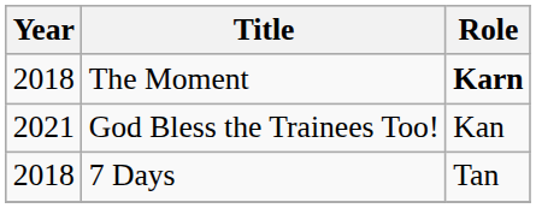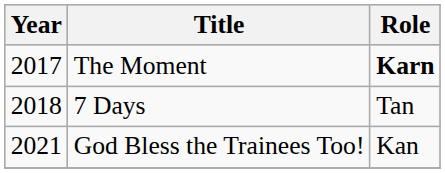The Moment | Year: 2018 -> 2017
rows swapped: 7 Days <-> God Bless the Trainees Too!
